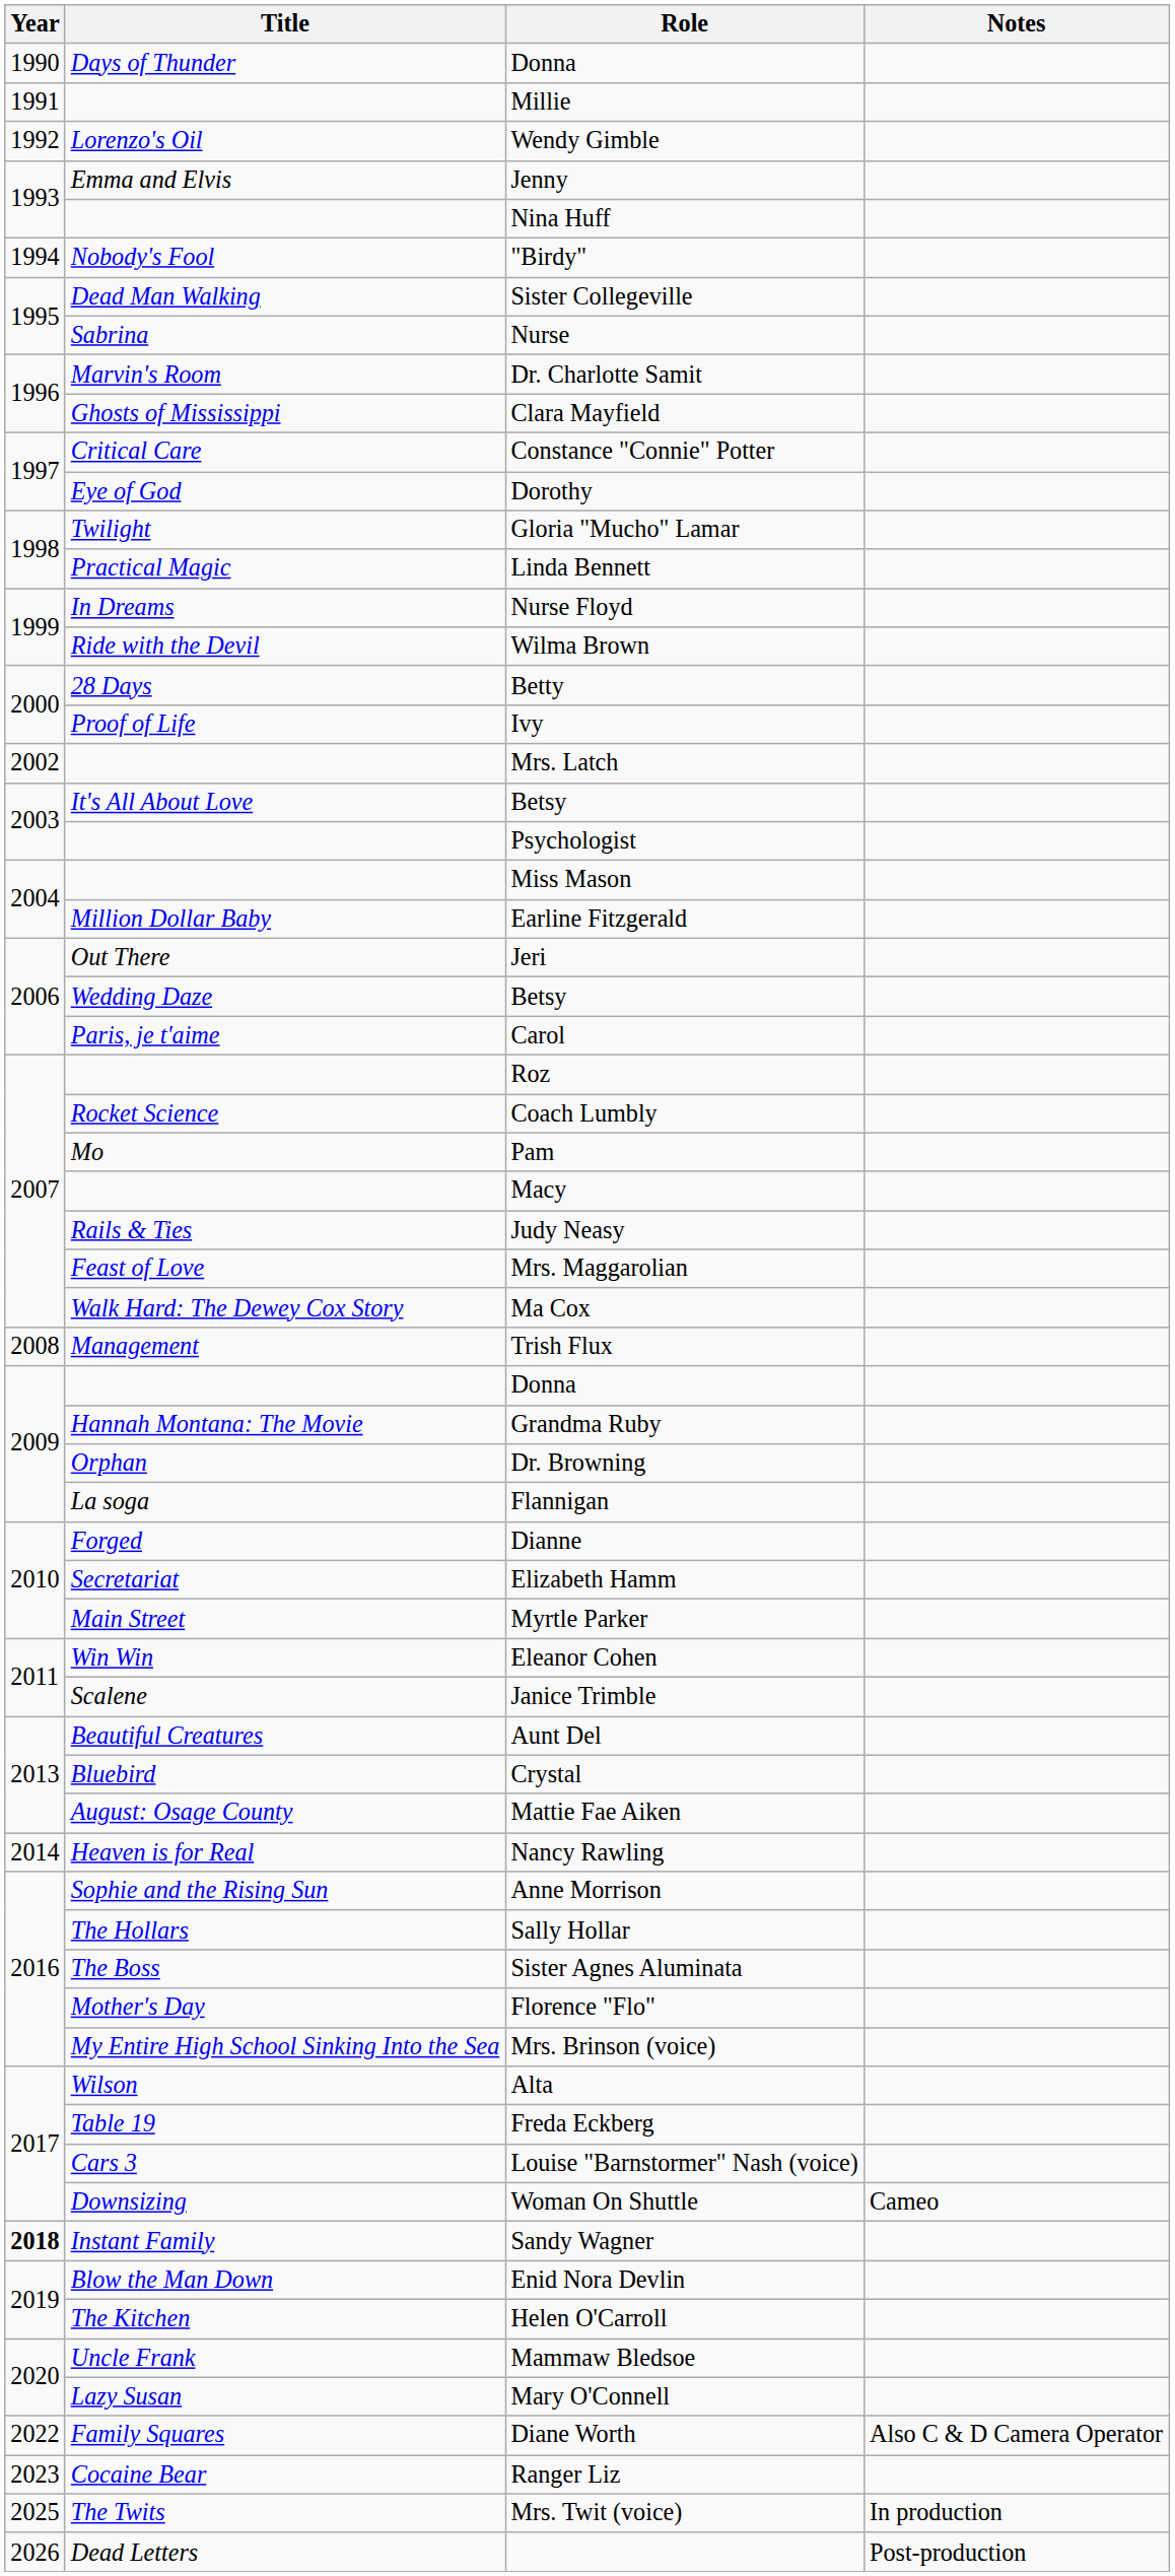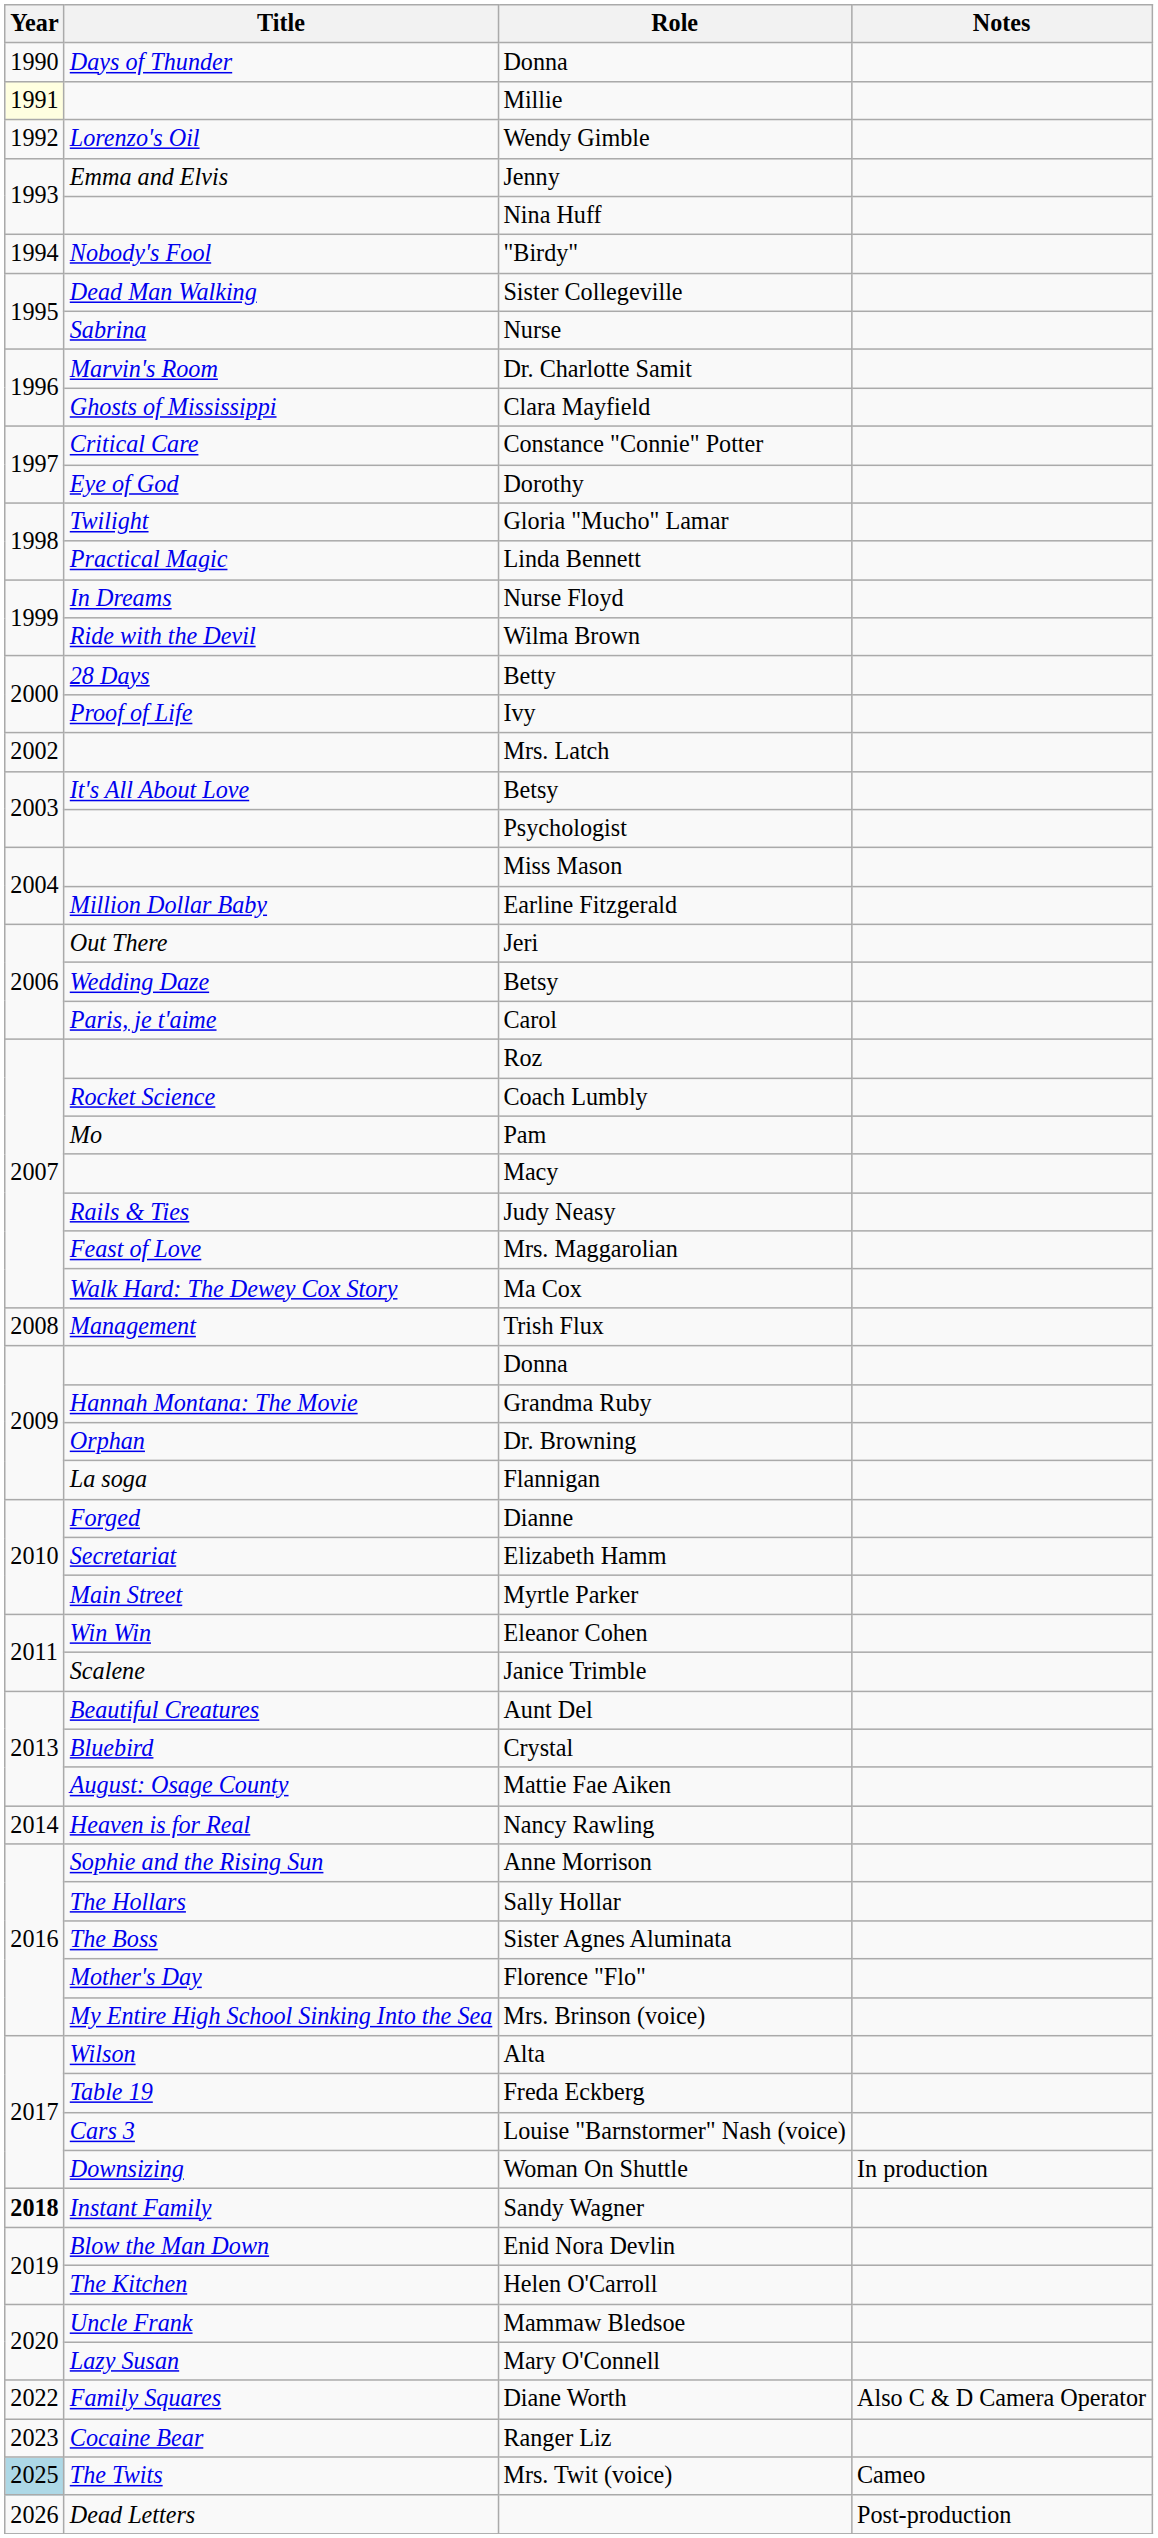Millie | Year: no background -> lightyellow background
Woman On Shuttle | Notes: Cameo -> In production
Mrs. Twit (voice) | Year: no background -> lightblue background
Mrs. Twit (voice) | Notes: In production -> Cameo
